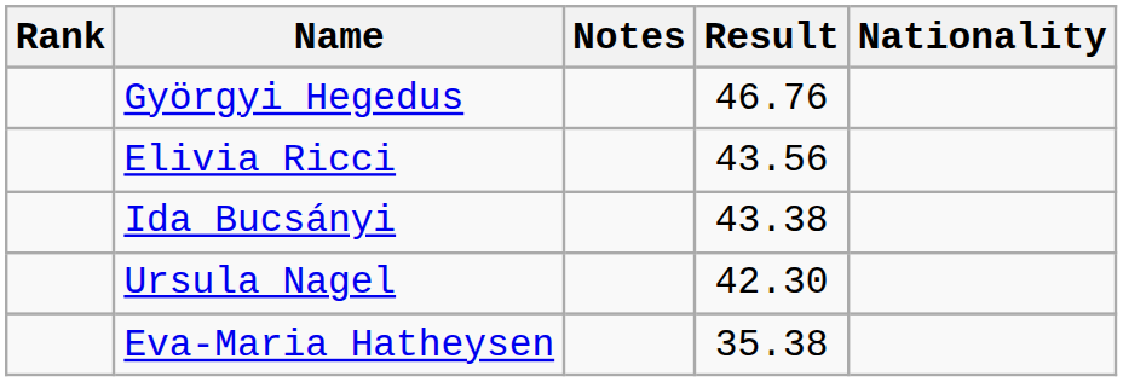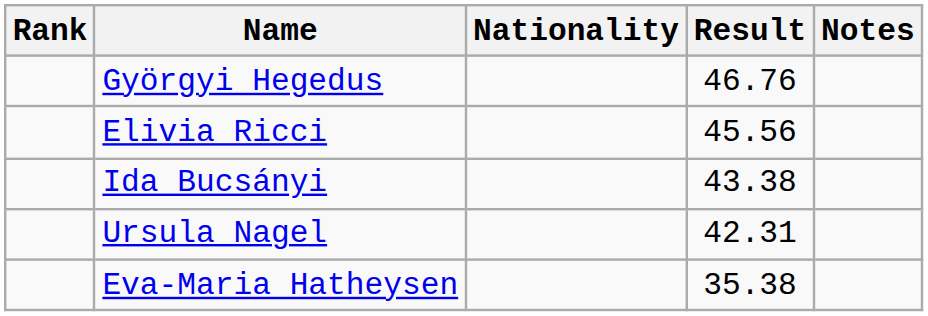columns swapped: Nationality <-> Notes
Elivia Ricci | Result: 43.56 -> 45.56
Ursula Nagel | Result: 42.30 -> 42.31
